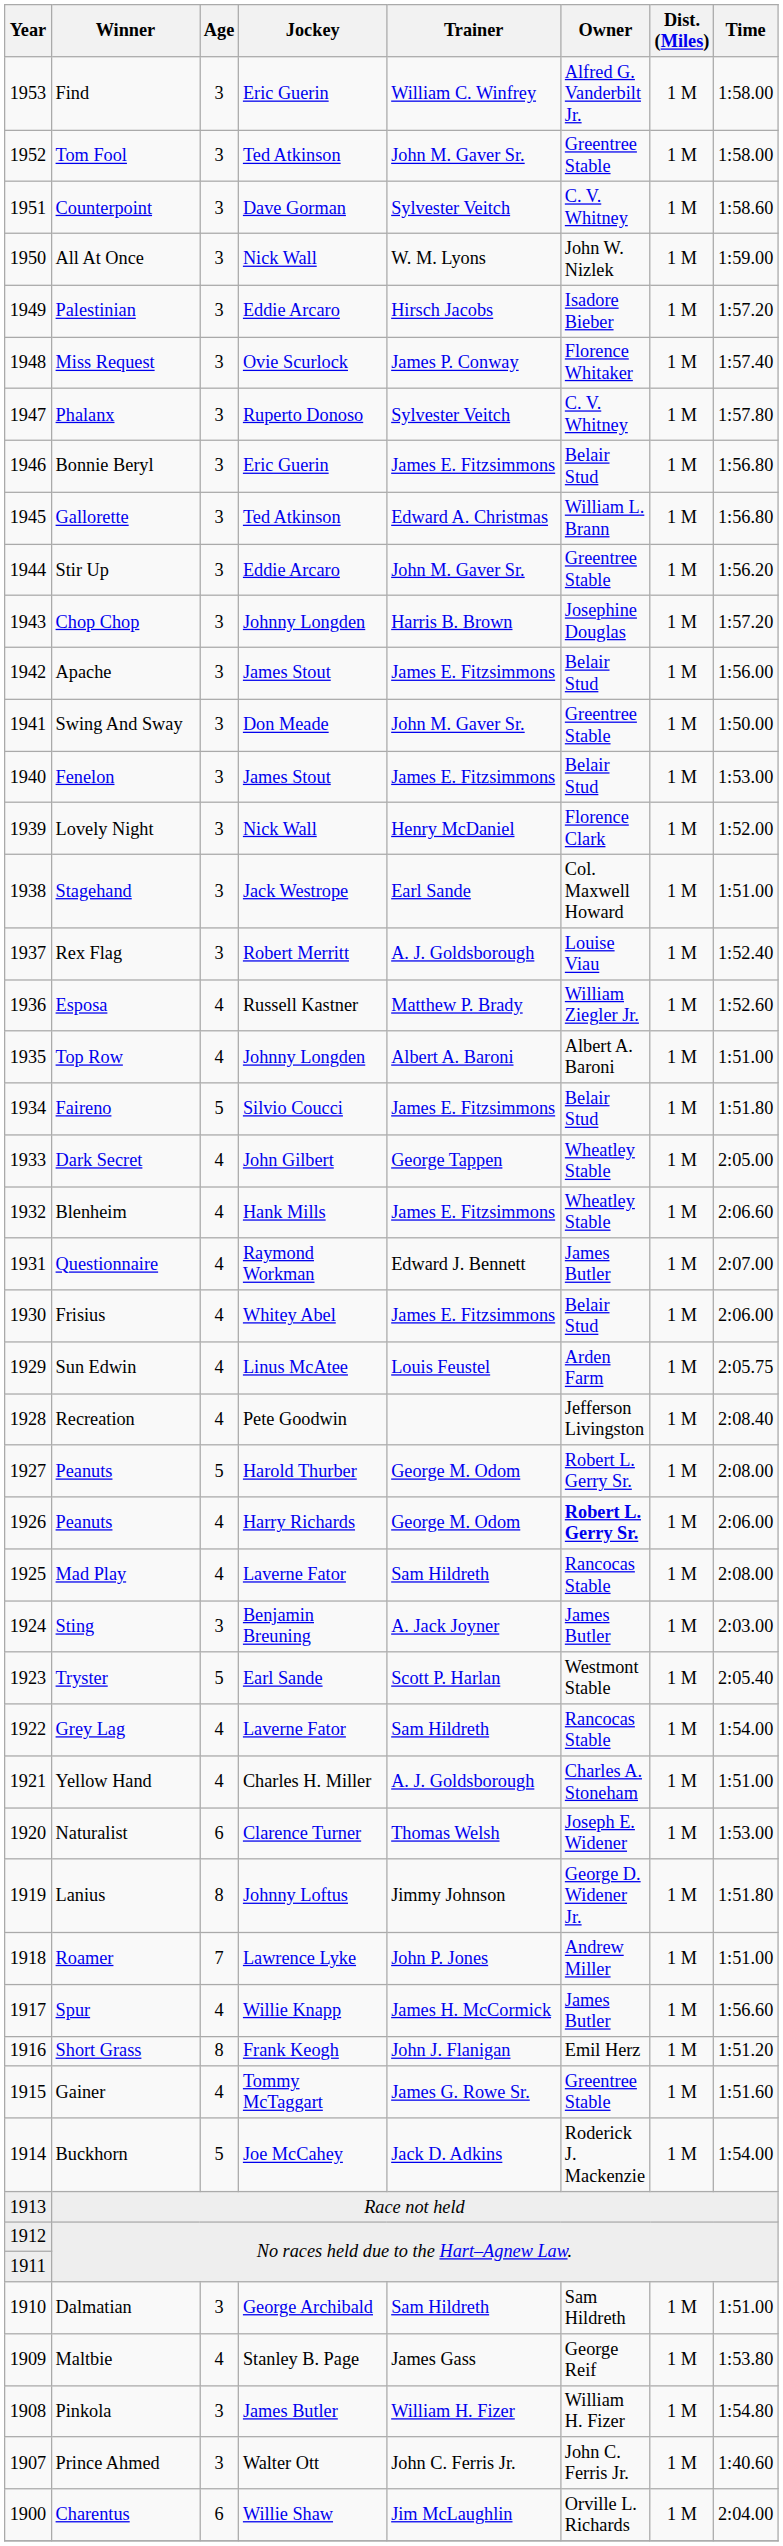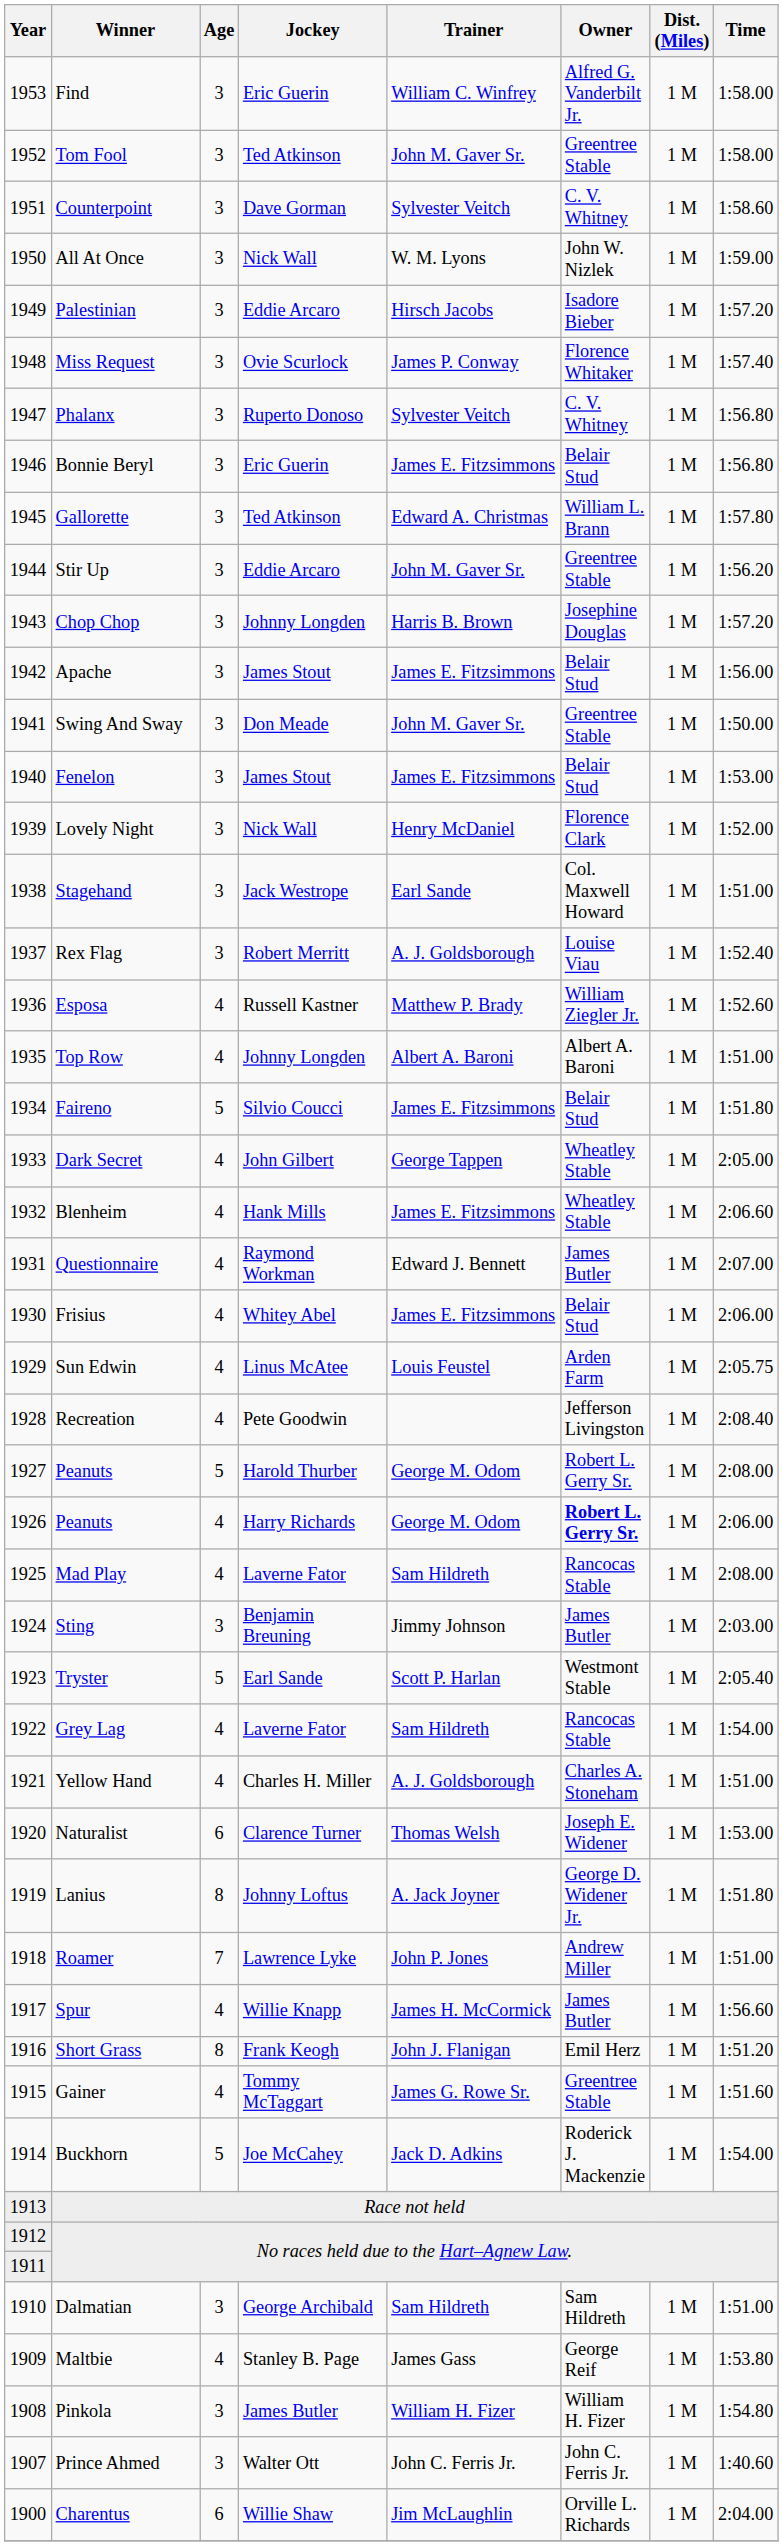Phalanx | Time: 1:57.80 -> 1:56.80
Gallorette | Time: 1:56.80 -> 1:57.80
Sting | Trainer: A. Jack Joyner -> Jimmy Johnson
Lanius | Trainer: Jimmy Johnson -> A. Jack Joyner
